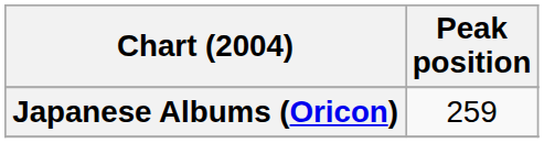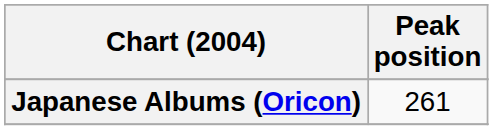Japanese Albums (Oricon) | Peak position: 259 -> 261
